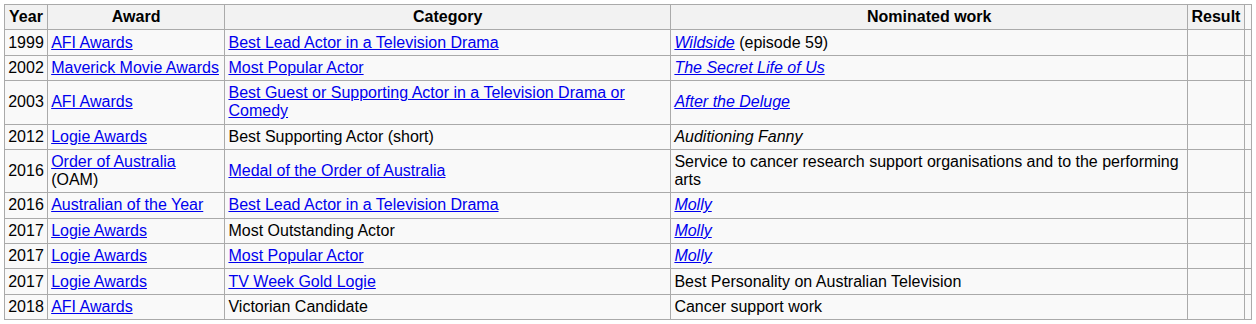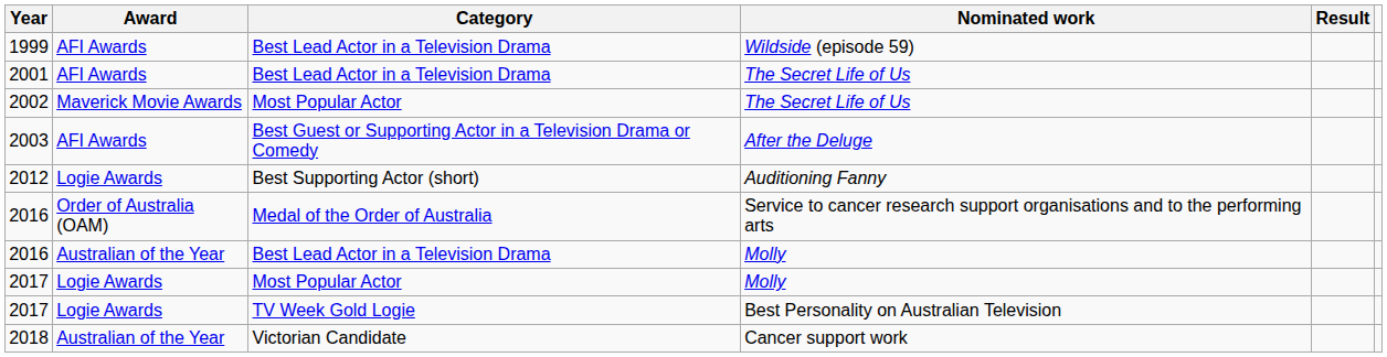+ row: 2001 | AFI Awards | Best Lead Actor in a Television Drama | The Secret Life of Us
- row: 2017 | Logie Awards | Most Outstanding Actor | Molly
2018 | Award: AFI Awards -> Australian of the Year
